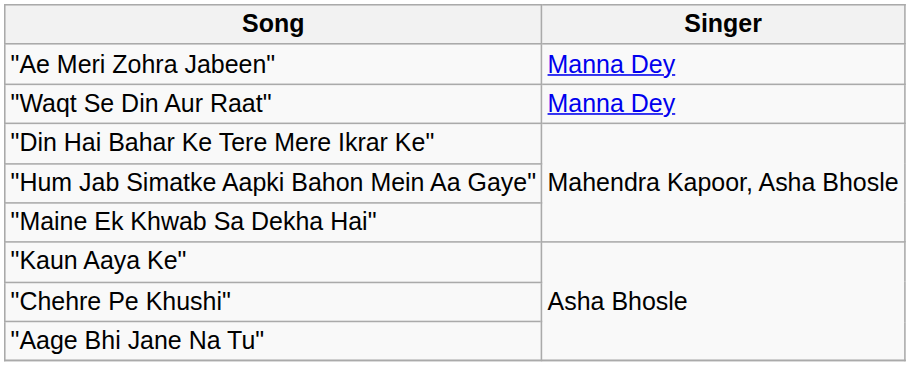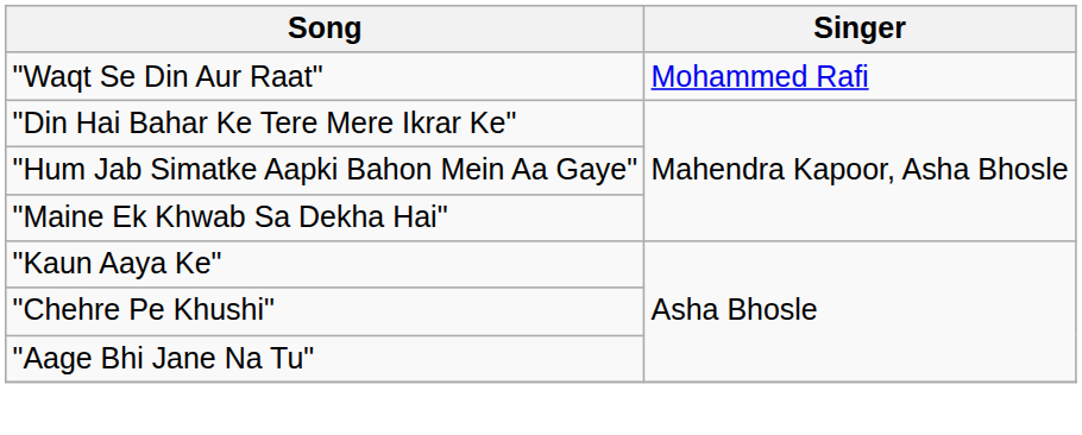- row: "Ae Meri Zohra Jabeen" | Manna Dey
"Waqt Se Din Aur Raat" | Singer: Manna Dey -> Mohammed Rafi
